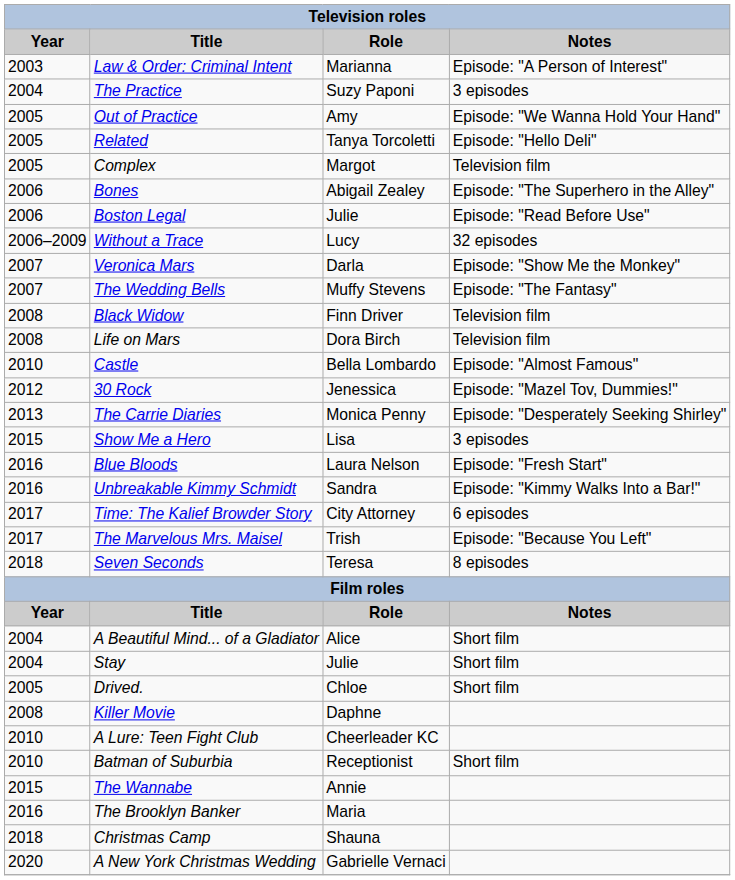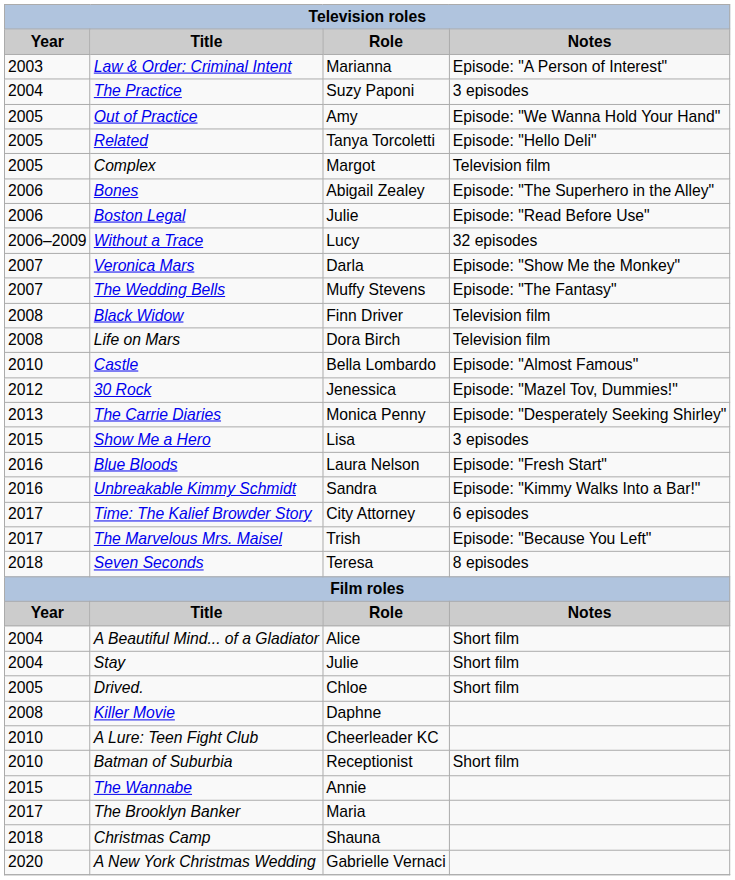The Brooklyn Banker | Year: 2016 -> 2017
